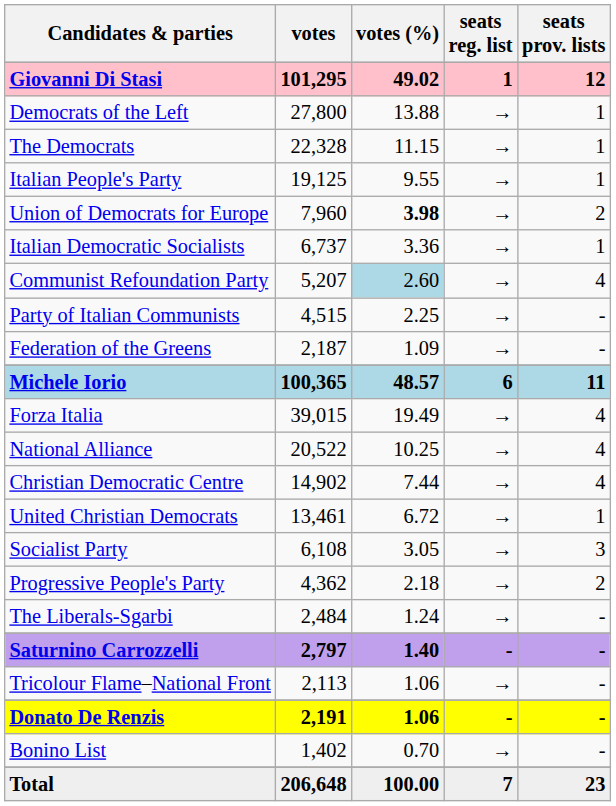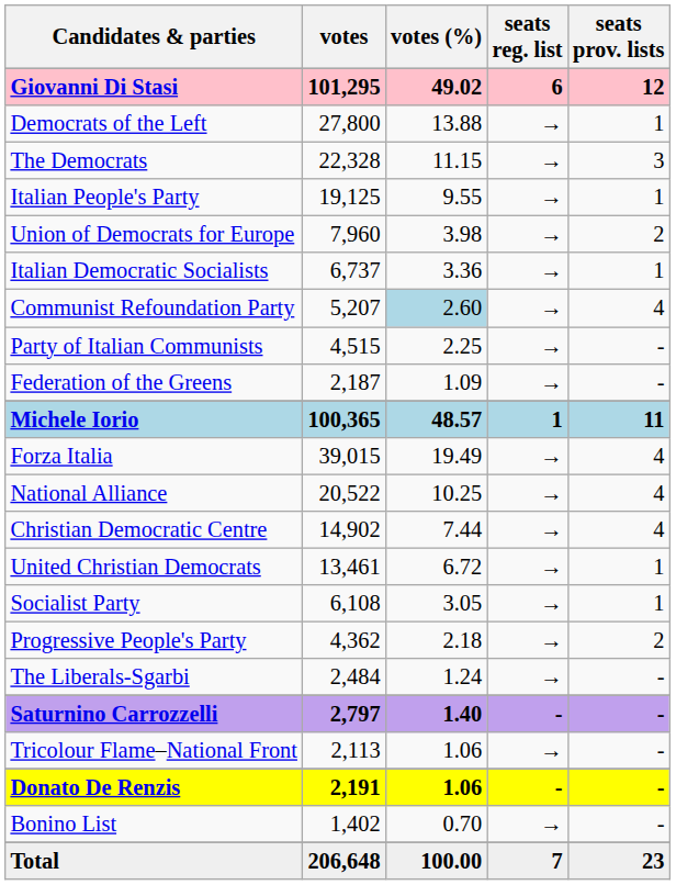Giovanni Di Stasi | seats reg. list: 1 -> 6
The Democrats | seats prov. lists: 1 -> 3
Union of Democrats for Europe | votes (%): bold -> normal
Michele Iorio | seats reg. list: 6 -> 1
Socialist Party | seats prov. lists: 3 -> 1
